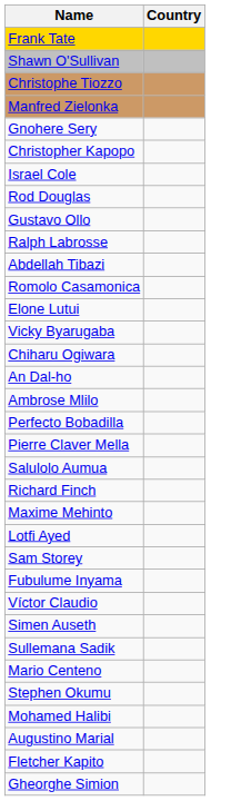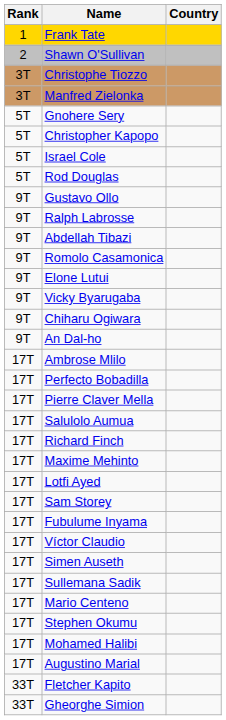+ column: Rank | 1 | 2 | 3T | 3T | 5T | 5T | 5T | 5T | 9T | 9T | 9T | 9T | 9T | 9T | 9T | 9T | 17T | 17T | 17T | 17T | 17T | 17T | 17T | 17T | 17T | 17T | 17T | 17T | 17T | 17T | 17T | 17T | 33T | 33T
